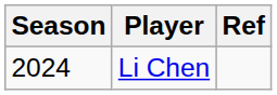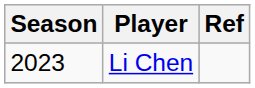Li Chen | Season: 2024 -> 2023
